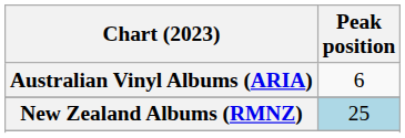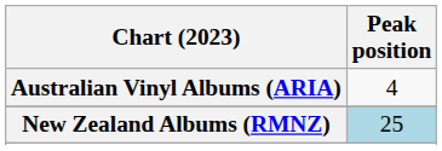Australian Vinyl Albums (ARIA) | Peak position: 6 -> 4
